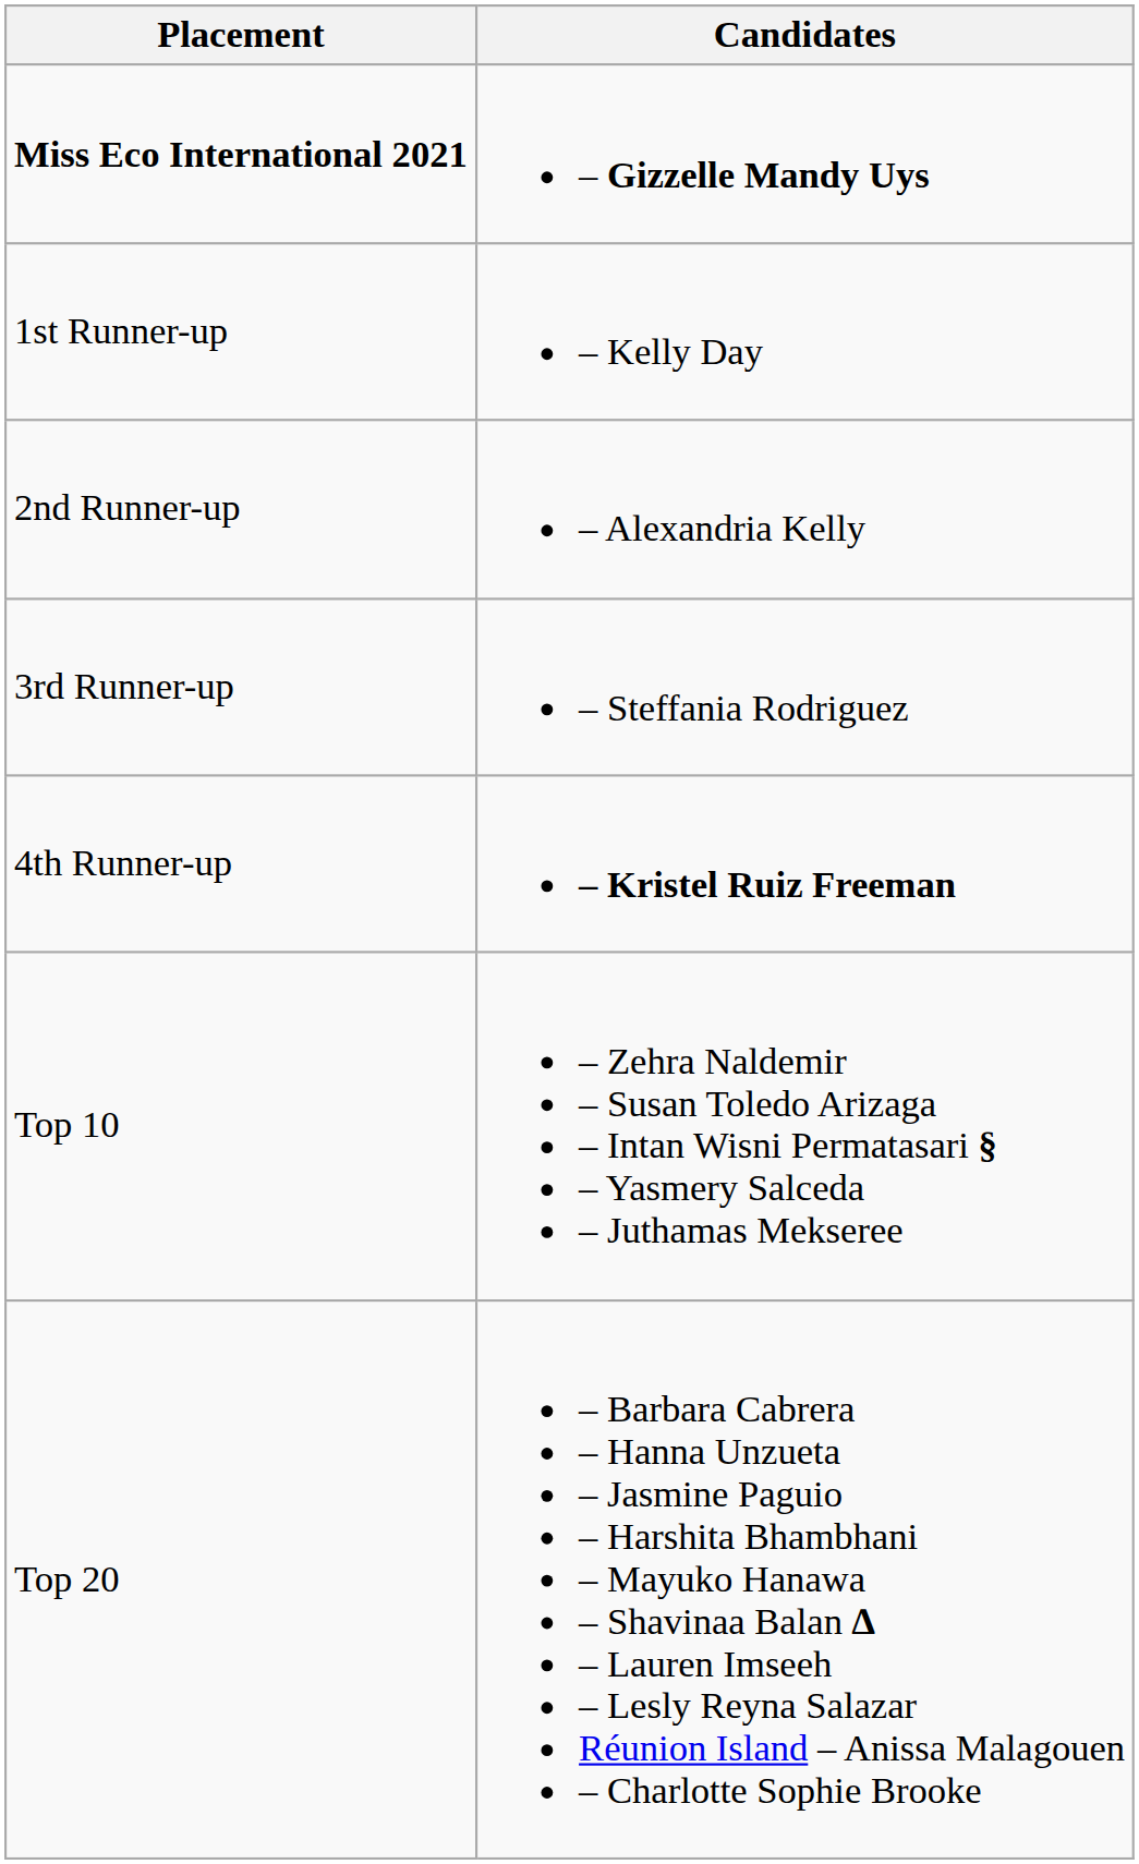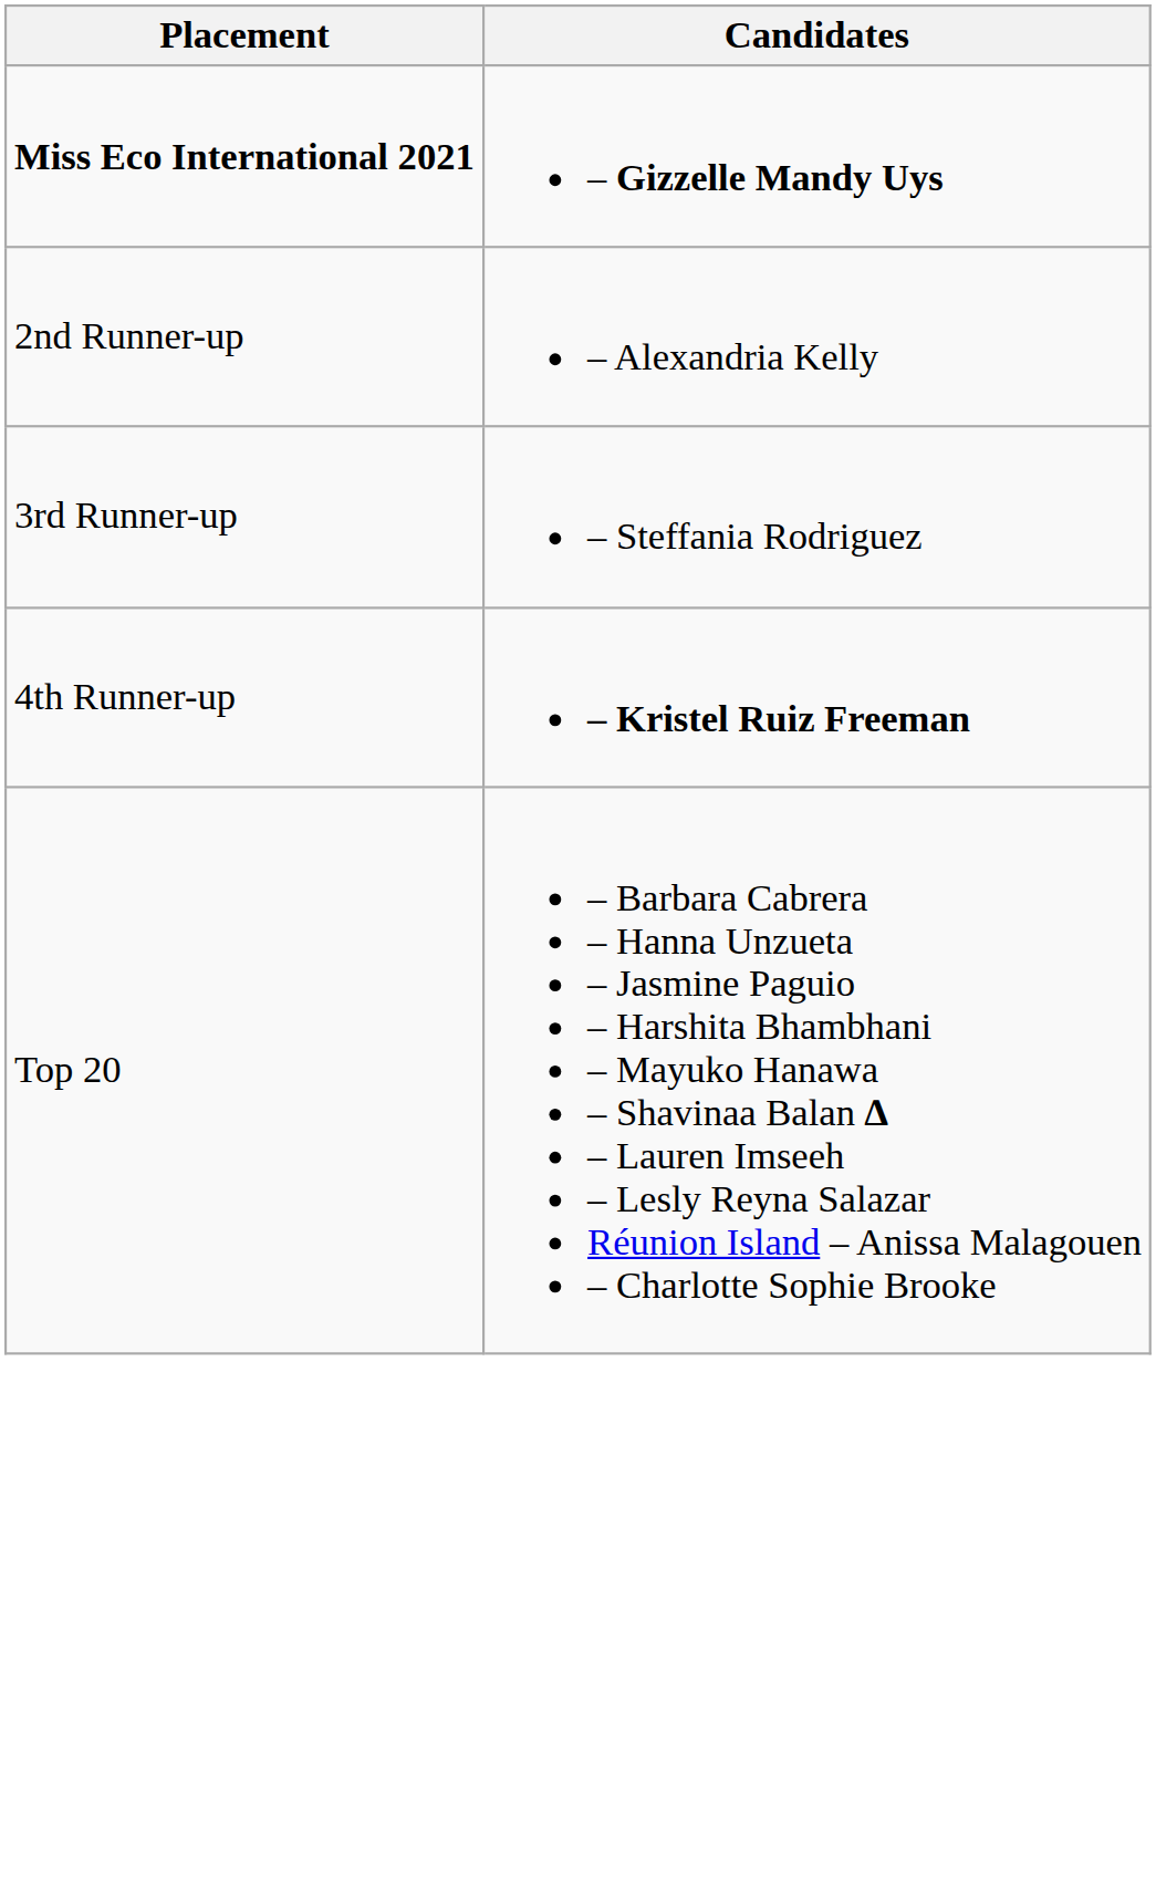- row: 1st Runner-up | – Kelly Day
- row: Top 10 | – Zehra Naldemir – Susan Toledo Arizaga – Intan Wisni Permatasari § – Yasmery Salceda – Juthamas Mekseree
